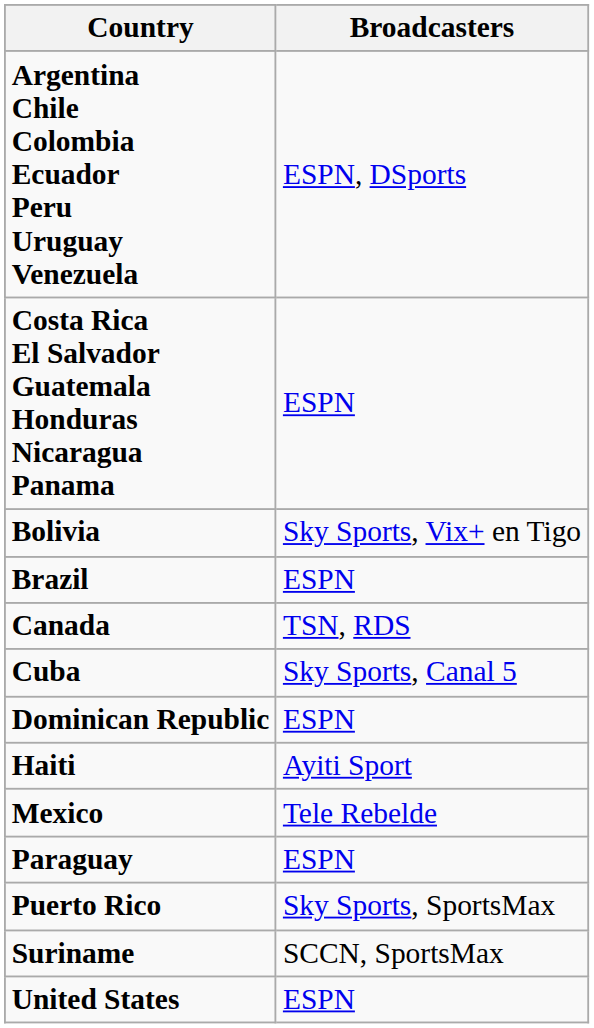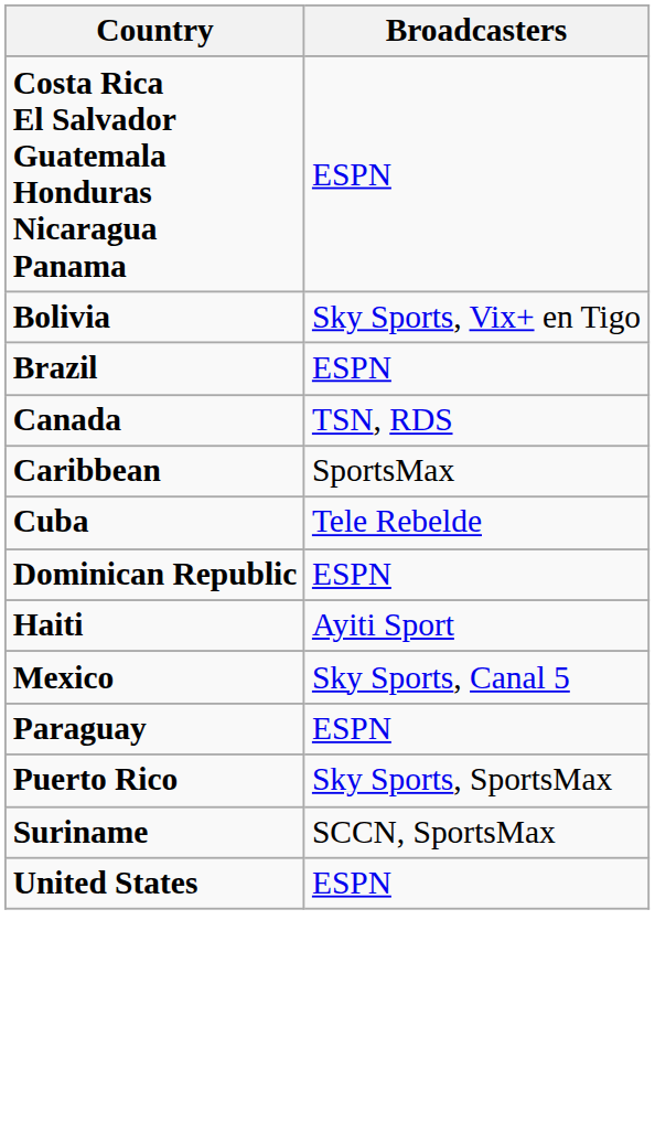- row: Argentina Chile Colombia Ecuador Peru Uruguay Venezuela | ESPN, DSports
+ row: Caribbean | SportsMax
Cuba | Broadcasters: Sky Sports, Canal 5 -> Tele Rebelde
Mexico | Broadcasters: Tele Rebelde -> Sky Sports, Canal 5
